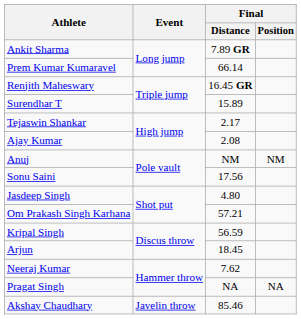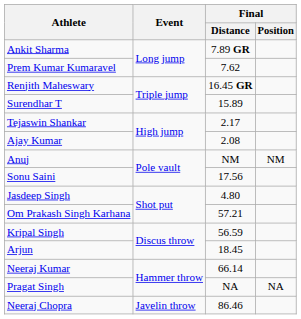Prem Kumar Kumaravel | Final / Distance: 66.14 -> 7.62
Neeraj Kumar | Final / Distance: 7.62 -> 66.14
+ row: Neeraj Chopra | Javelin throw | 86.46
- row: Akshay Chaudhary | Javelin throw | 85.46
